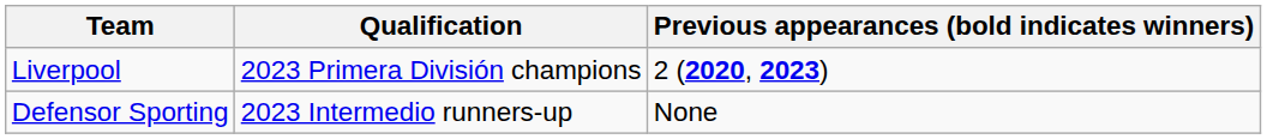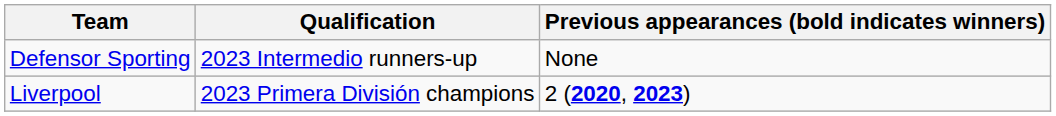rows swapped: Liverpool <-> Defensor Sporting
